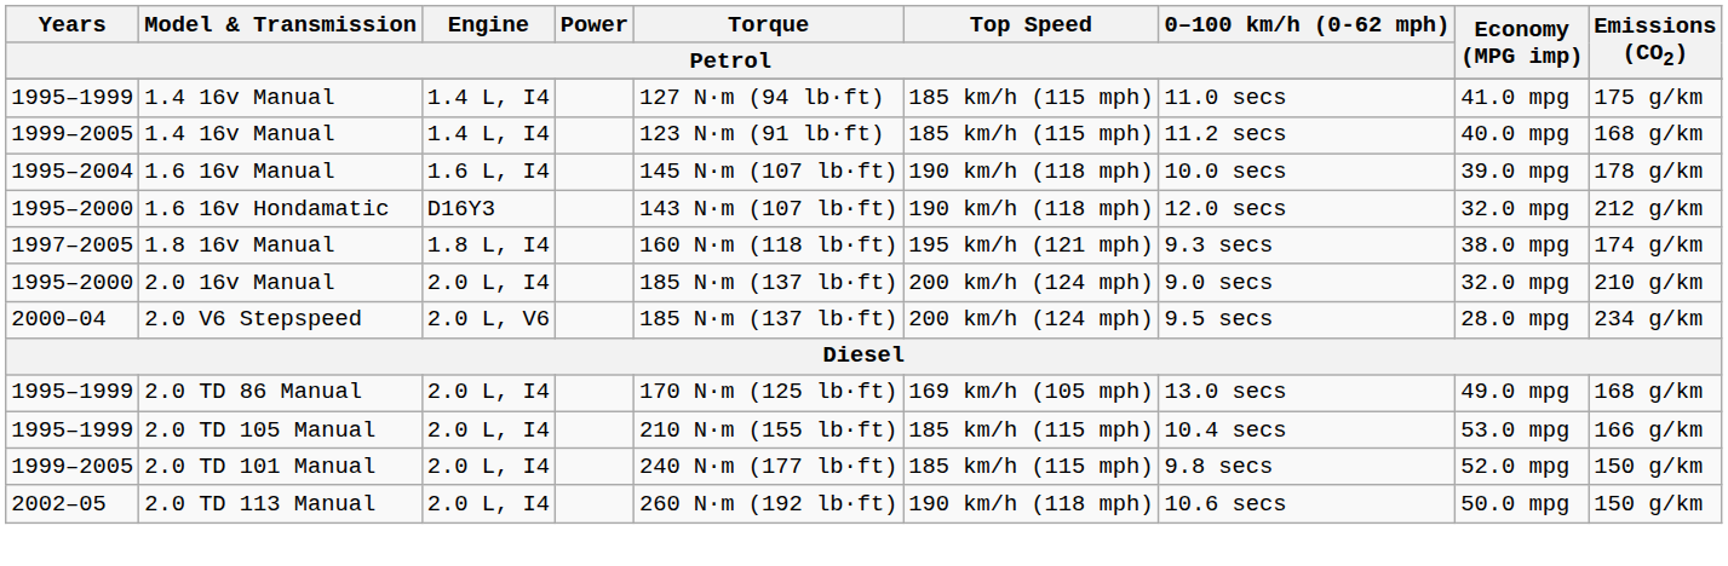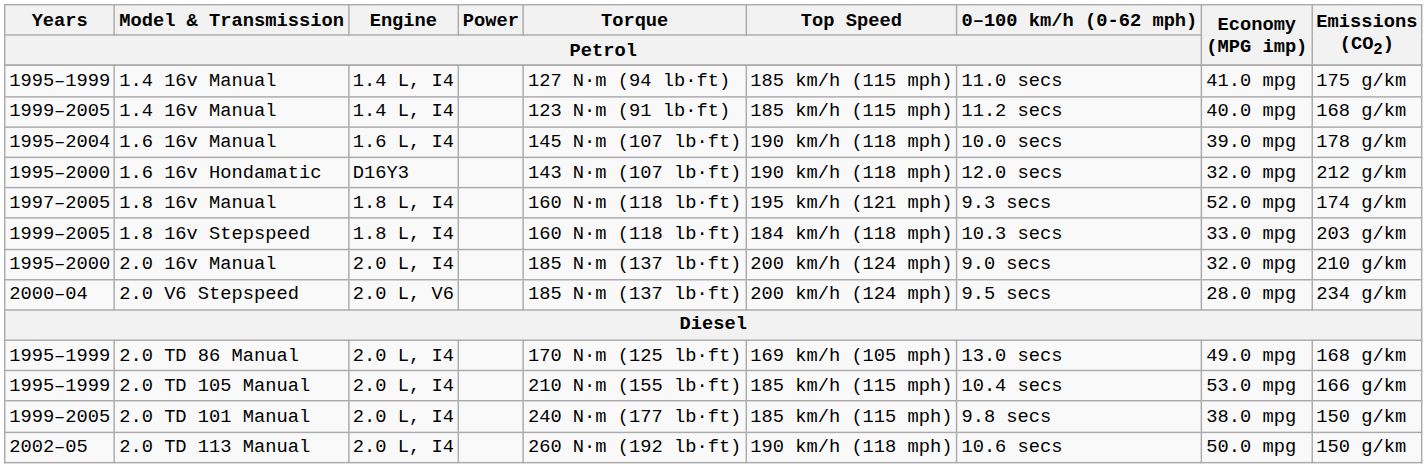1.8 16v Manual | Economy (MPG imp): 38.0 mpg -> 52.0 mpg
+ row: 1999–2005 | 1.8 16v Stepspeed | 1.8 L, I4 | 160 N·m (118 lb·ft) | 184 km/h (118 mph) | 10.3 secs | 33.0 mpg | 203 g/km
2.0 TD 101 Manual | Economy (MPG imp): 52.0 mpg -> 38.0 mpg
